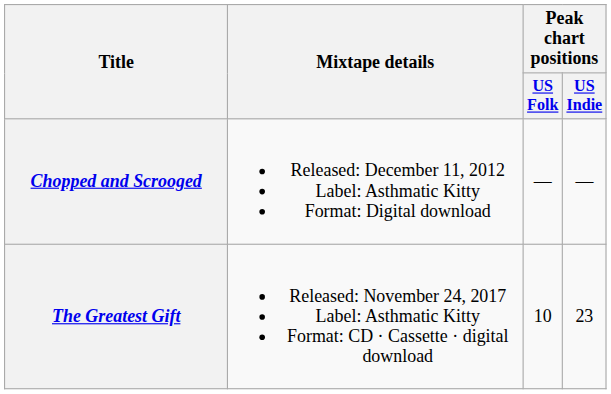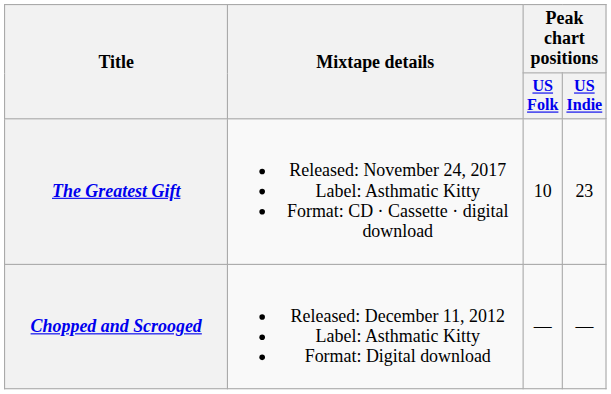rows swapped: Chopped and Scrooged <-> The Greatest Gift
